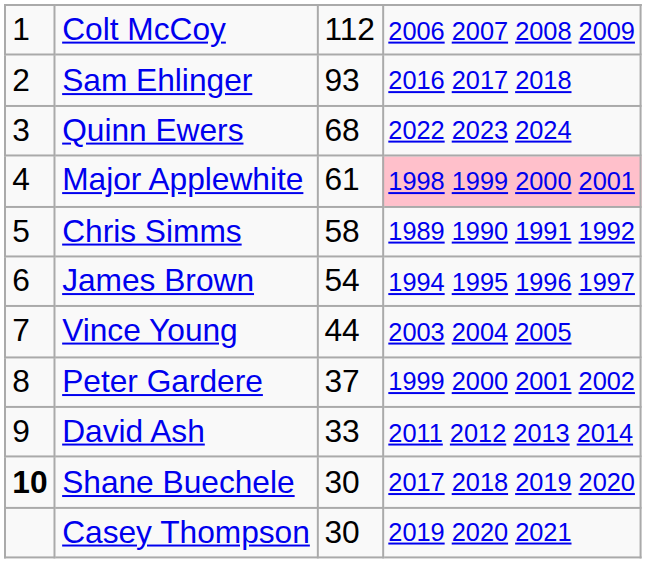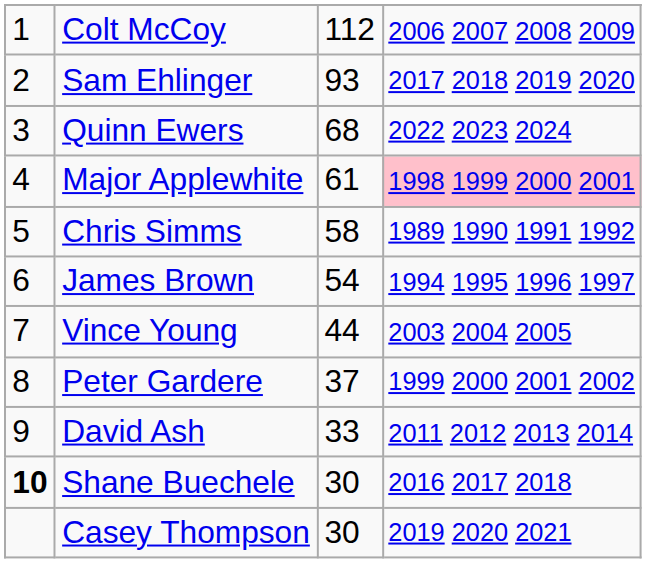Sam Ehlinger | column 4: 2016 2017 2018 -> 2017 2018 2019 2020
Shane Buechele | column 4: 2017 2018 2019 2020 -> 2016 2017 2018
